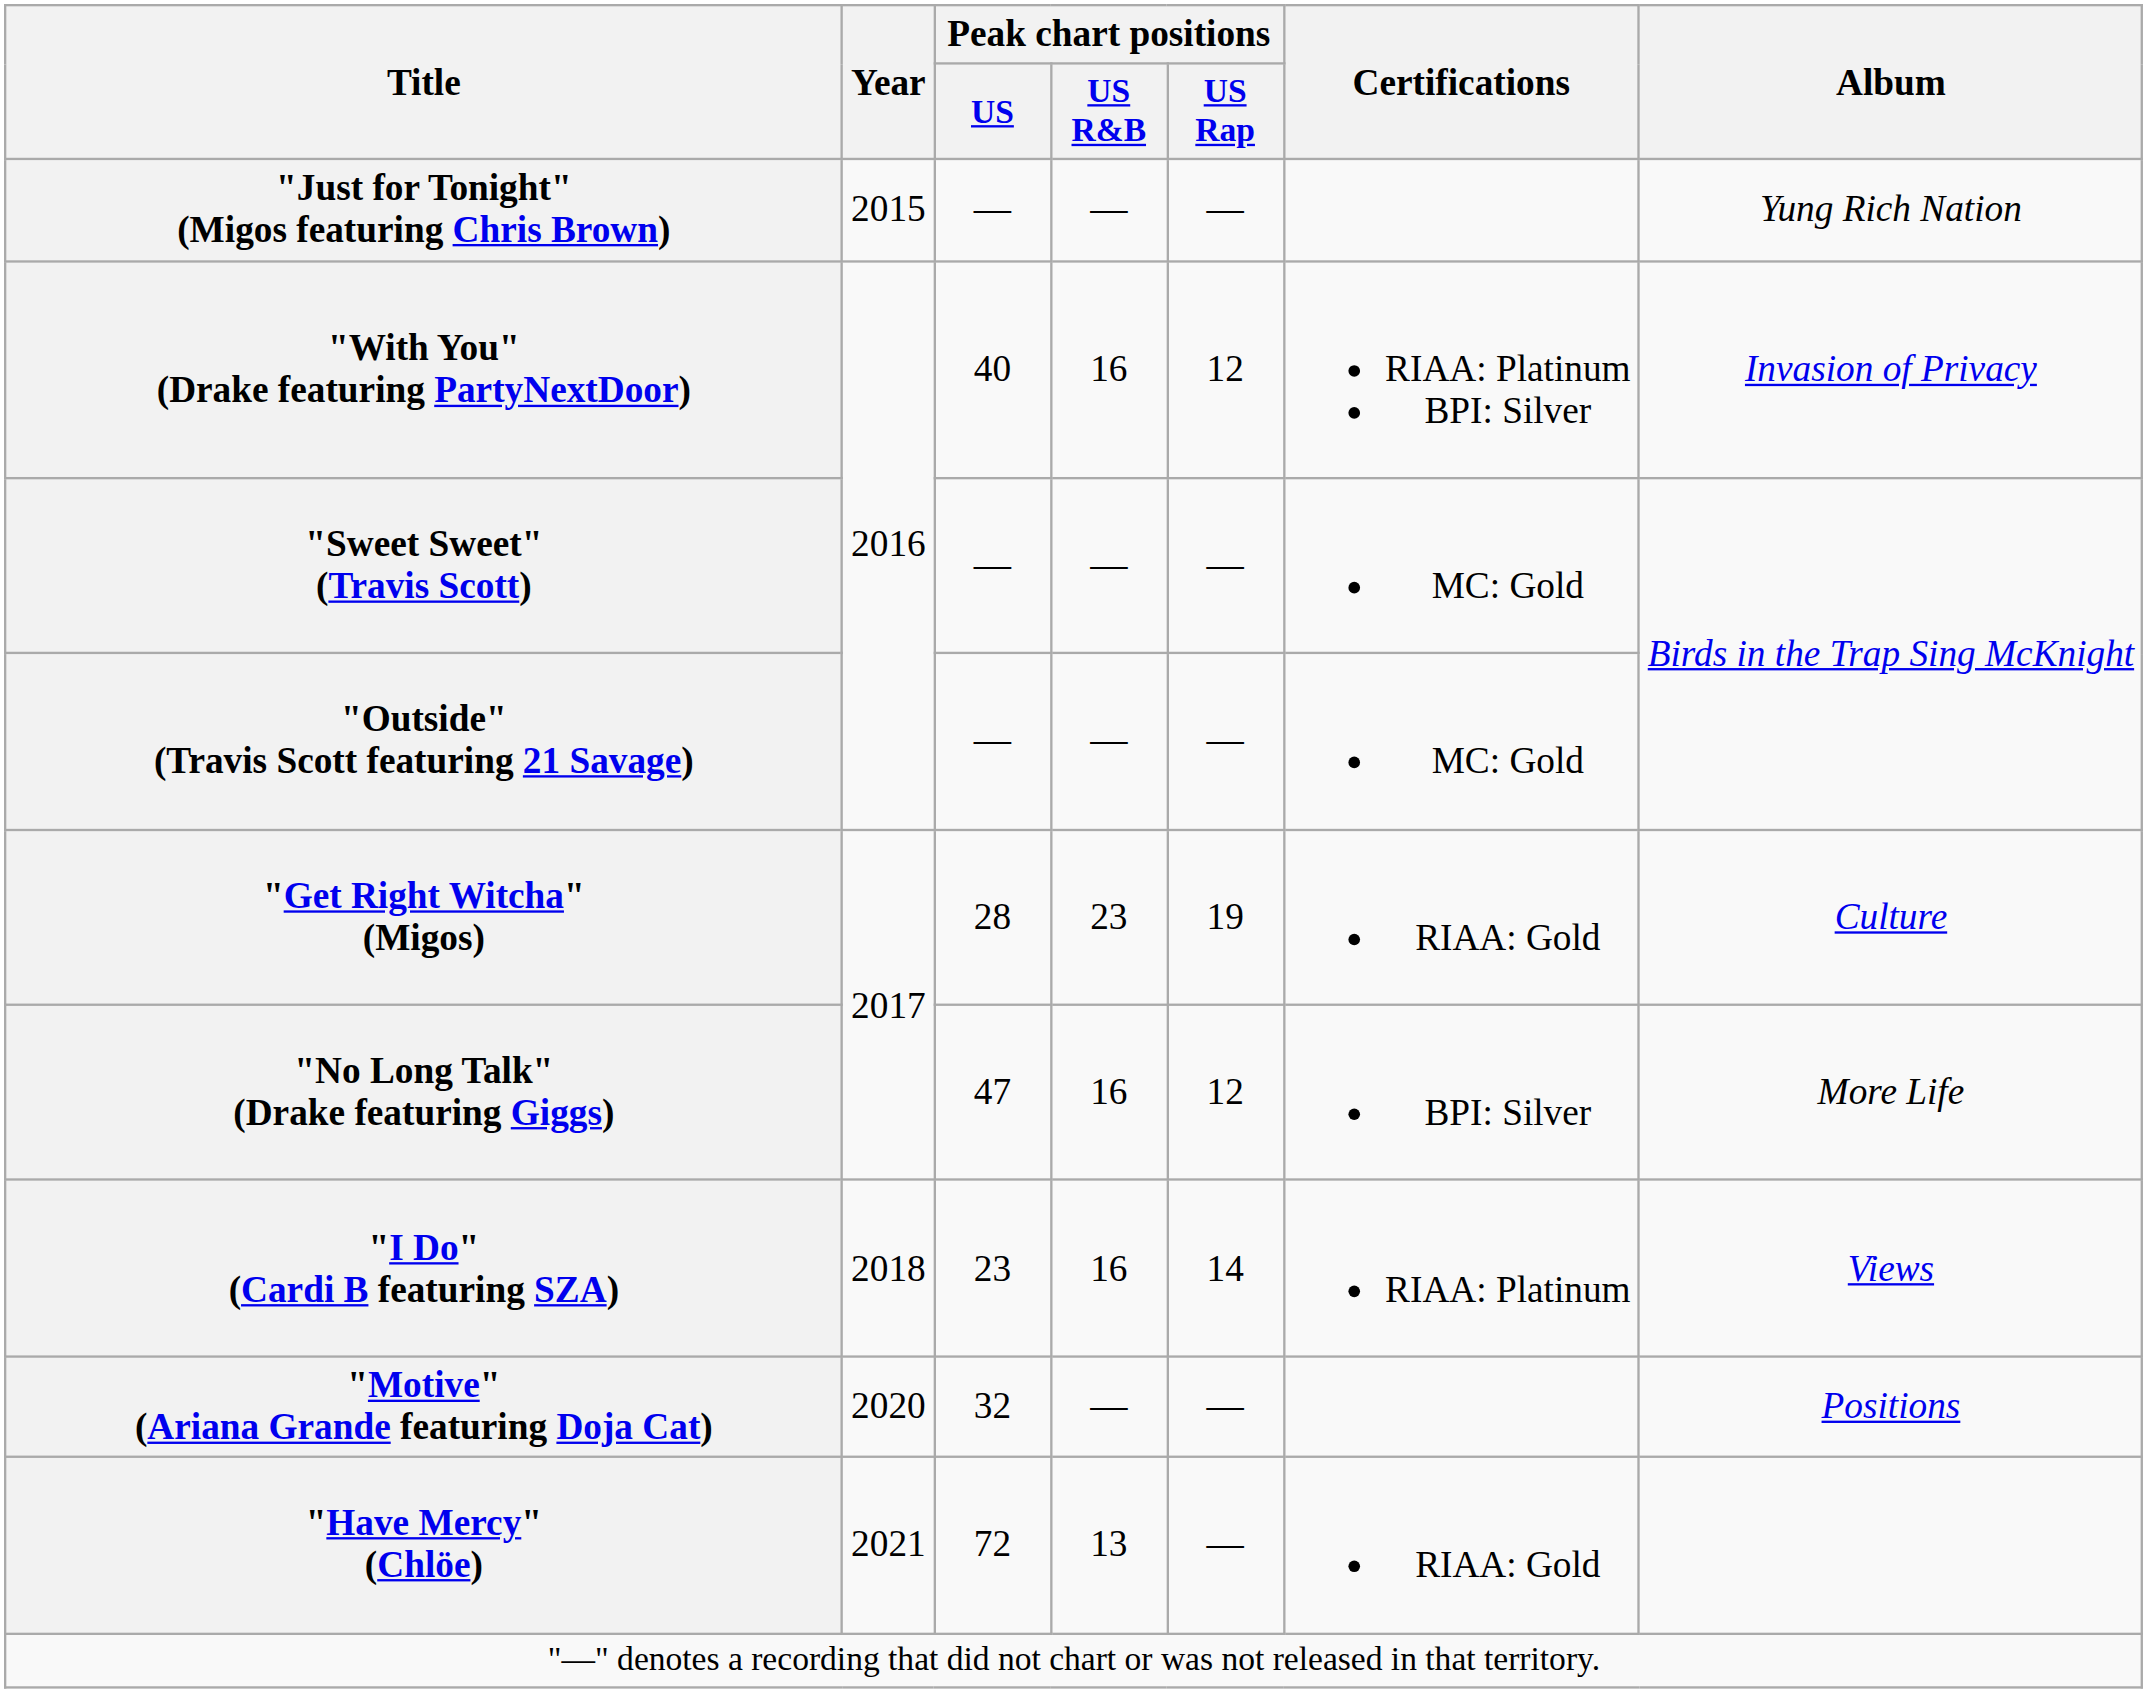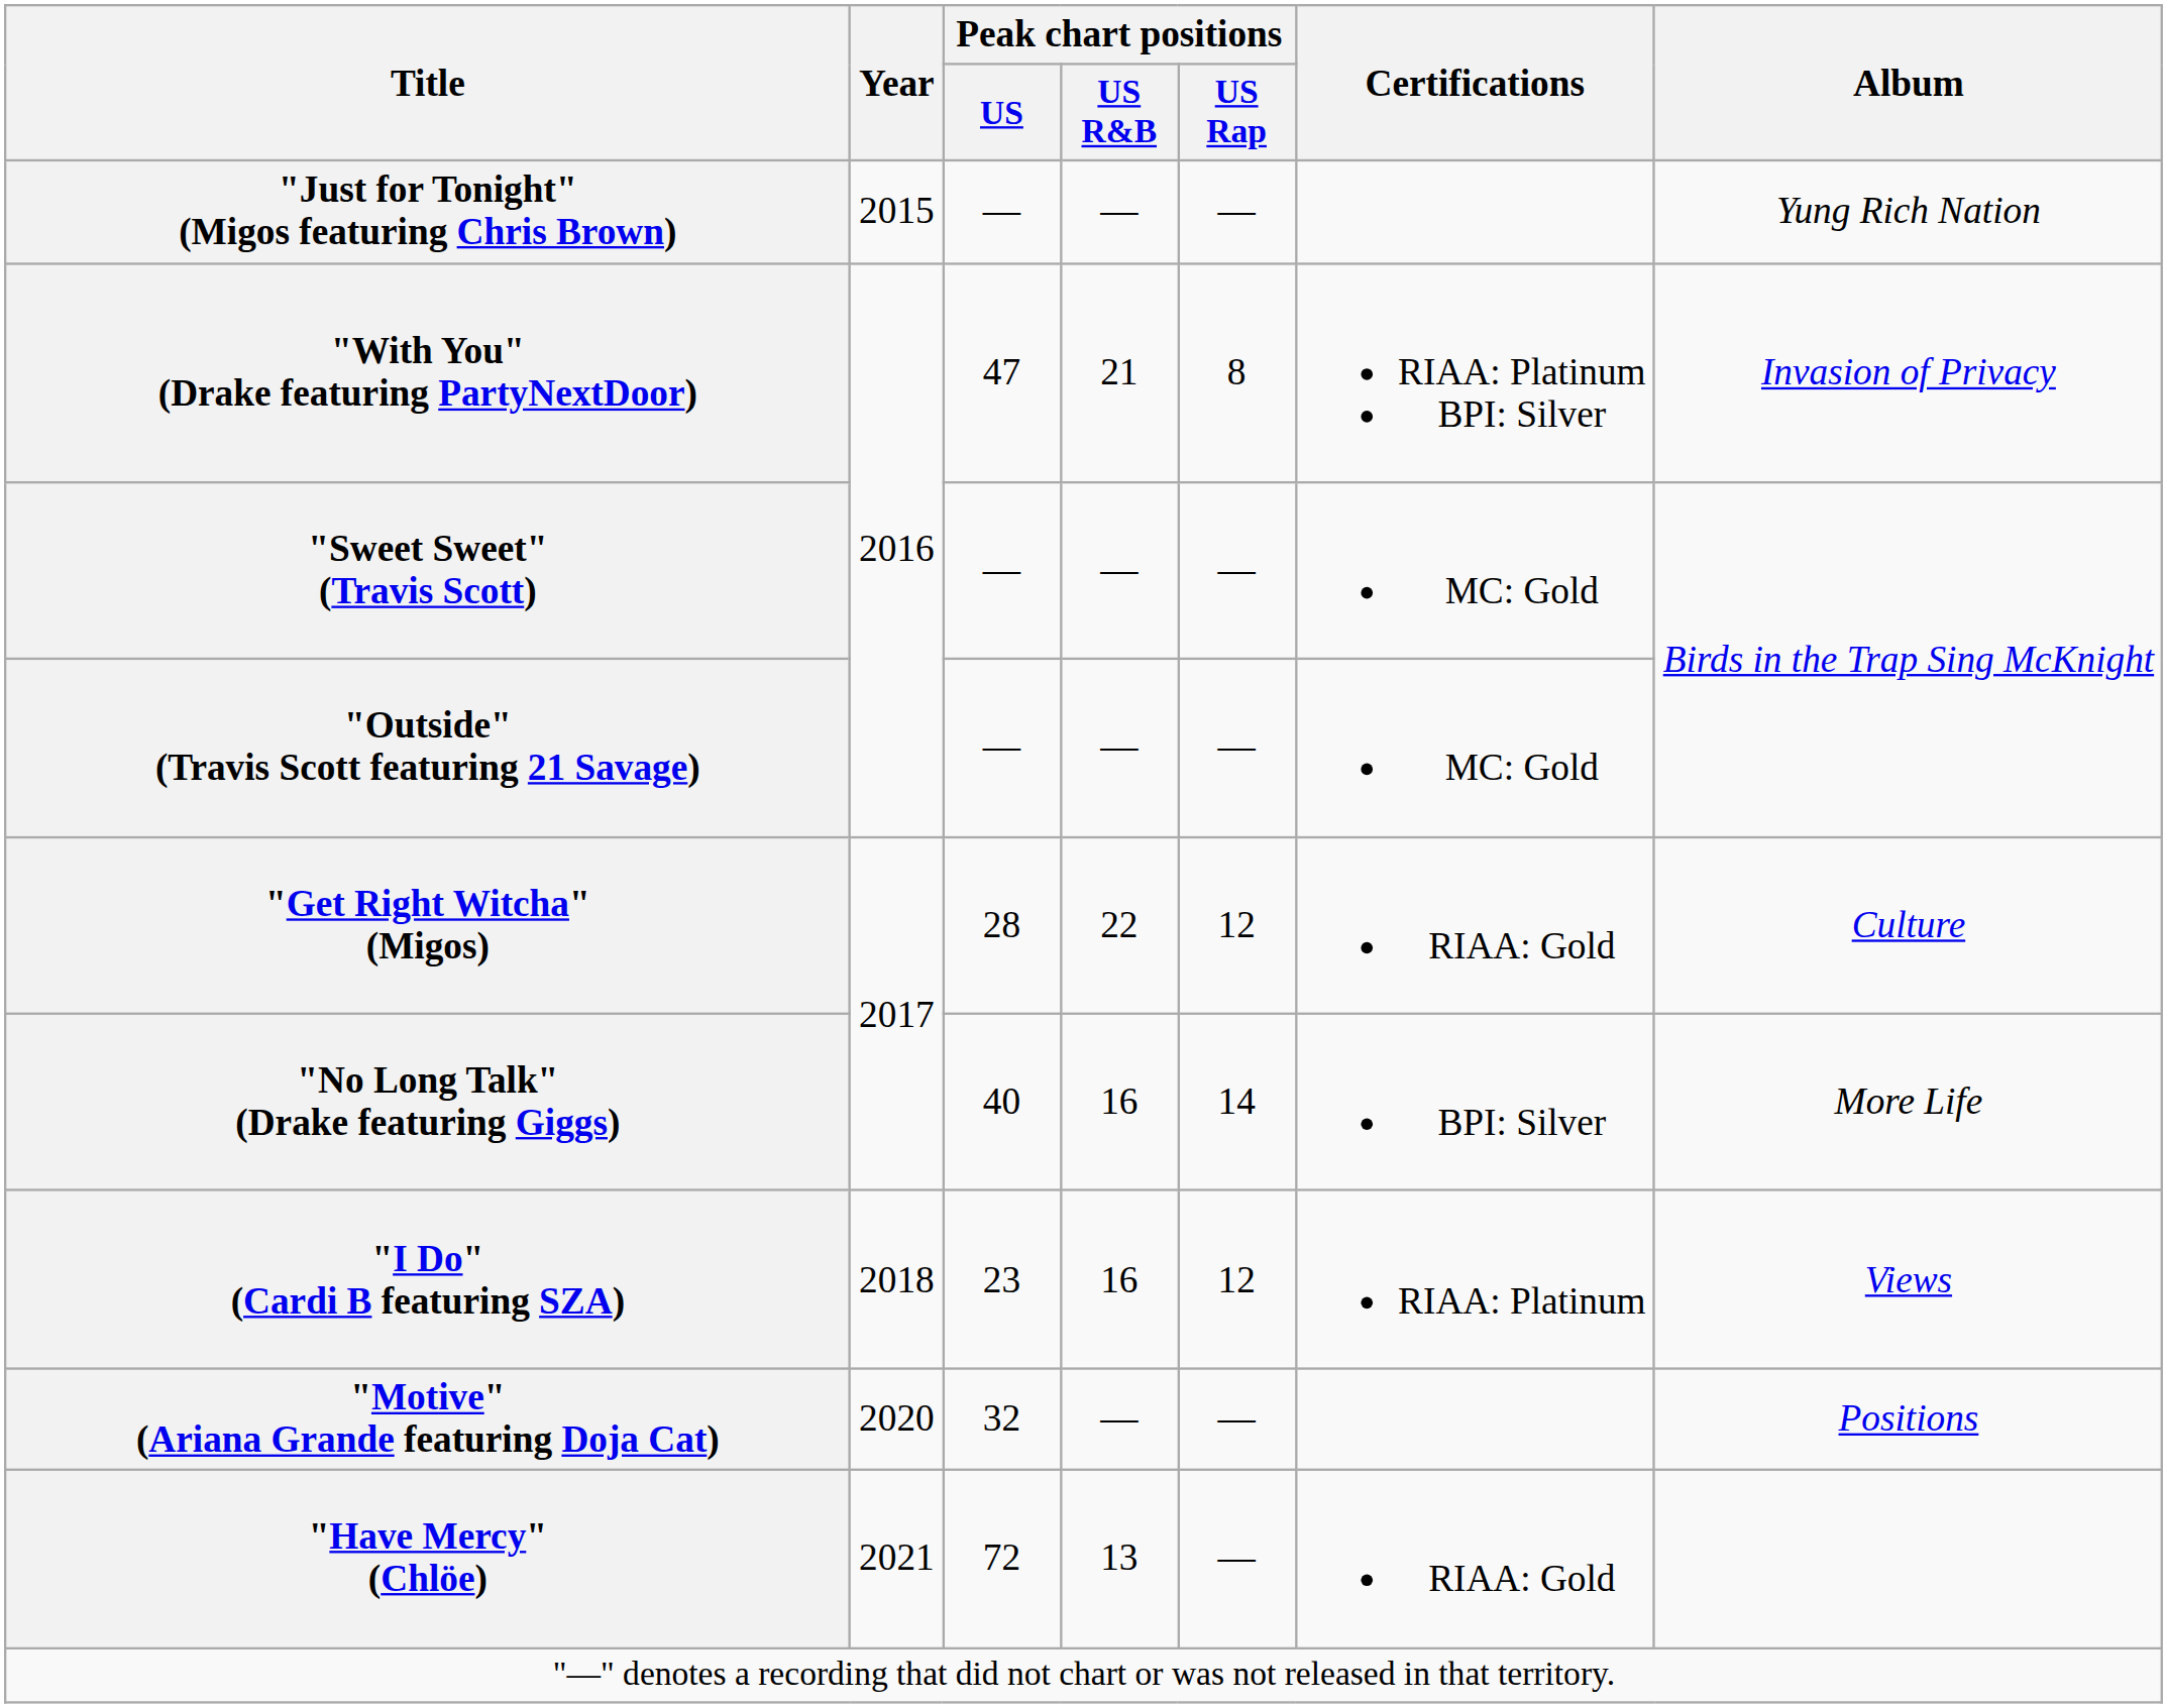"With You" (Drake featuring PartyNextDoor) | Peak chart positions / US: 40 -> 47
"With You" (Drake featuring PartyNextDoor) | Peak chart positions / US R&B: 16 -> 21
"With You" (Drake featuring PartyNextDoor) | Peak chart positions / US Rap: 12 -> 8
"Get Right Witcha" (Migos) | Peak chart positions / US R&B: 23 -> 22
"Get Right Witcha" (Migos) | Peak chart positions / US Rap: 19 -> 12
"No Long Talk" (Drake featuring Giggs) | Peak chart positions / US: 47 -> 40
"No Long Talk" (Drake featuring Giggs) | Peak chart positions / US Rap: 12 -> 14
"I Do" (Cardi B featuring SZA) | Peak chart positions / US Rap: 14 -> 12
